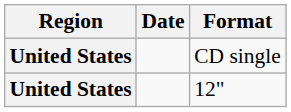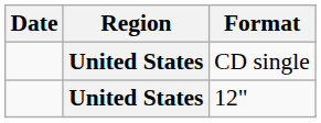columns swapped: Region <-> Date
